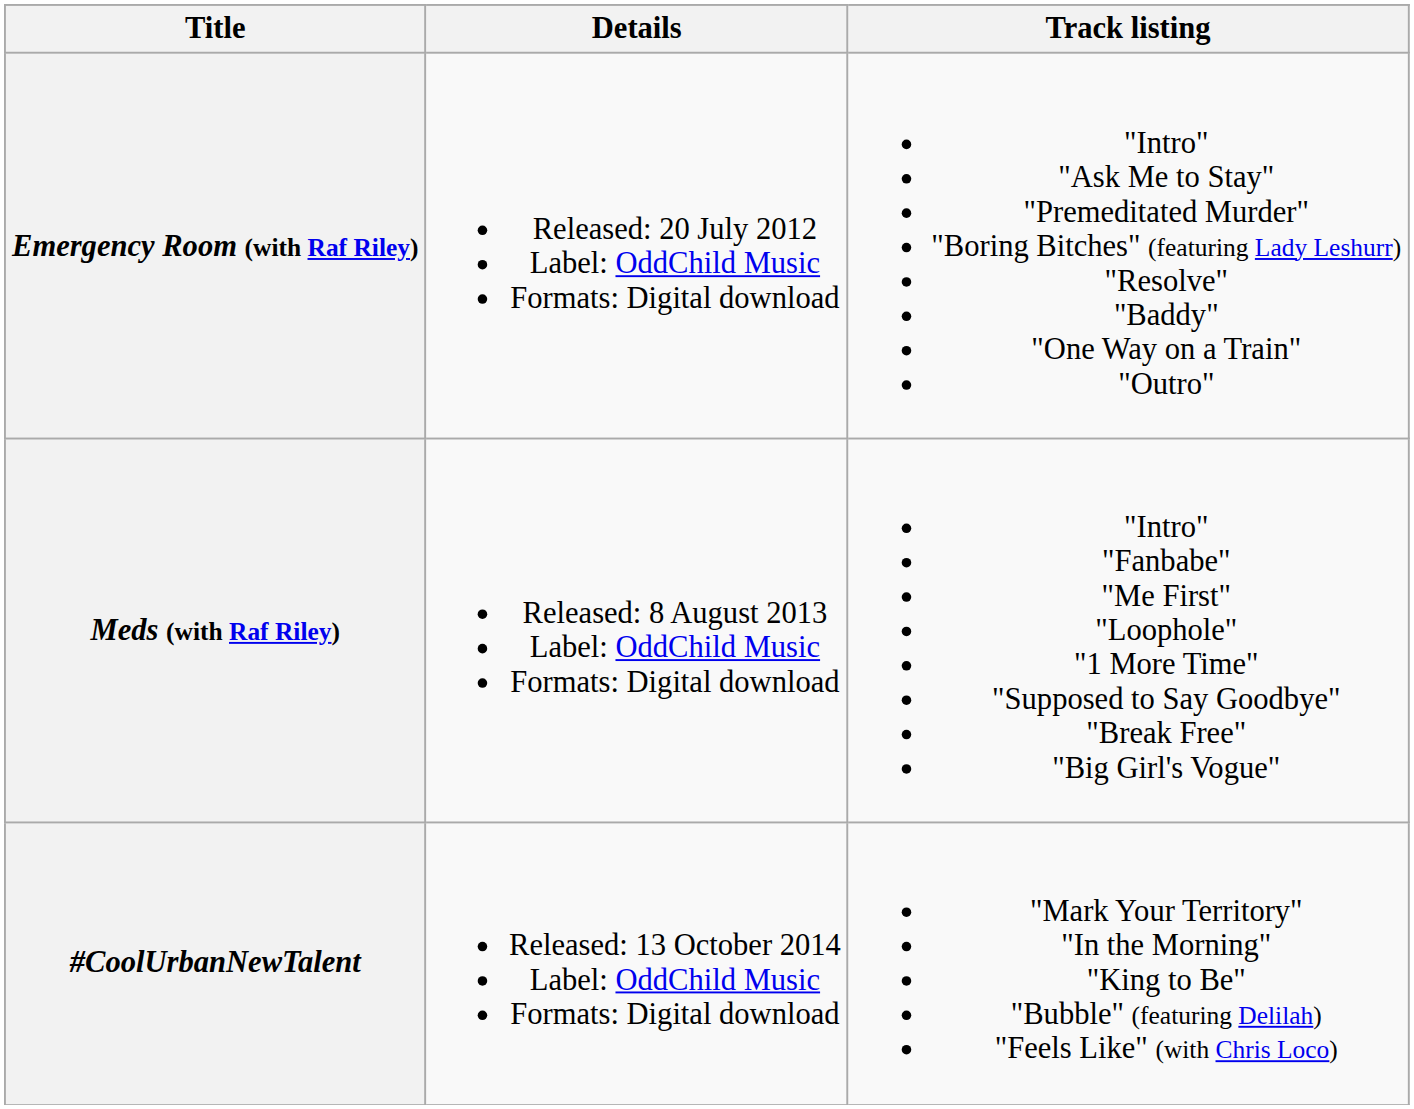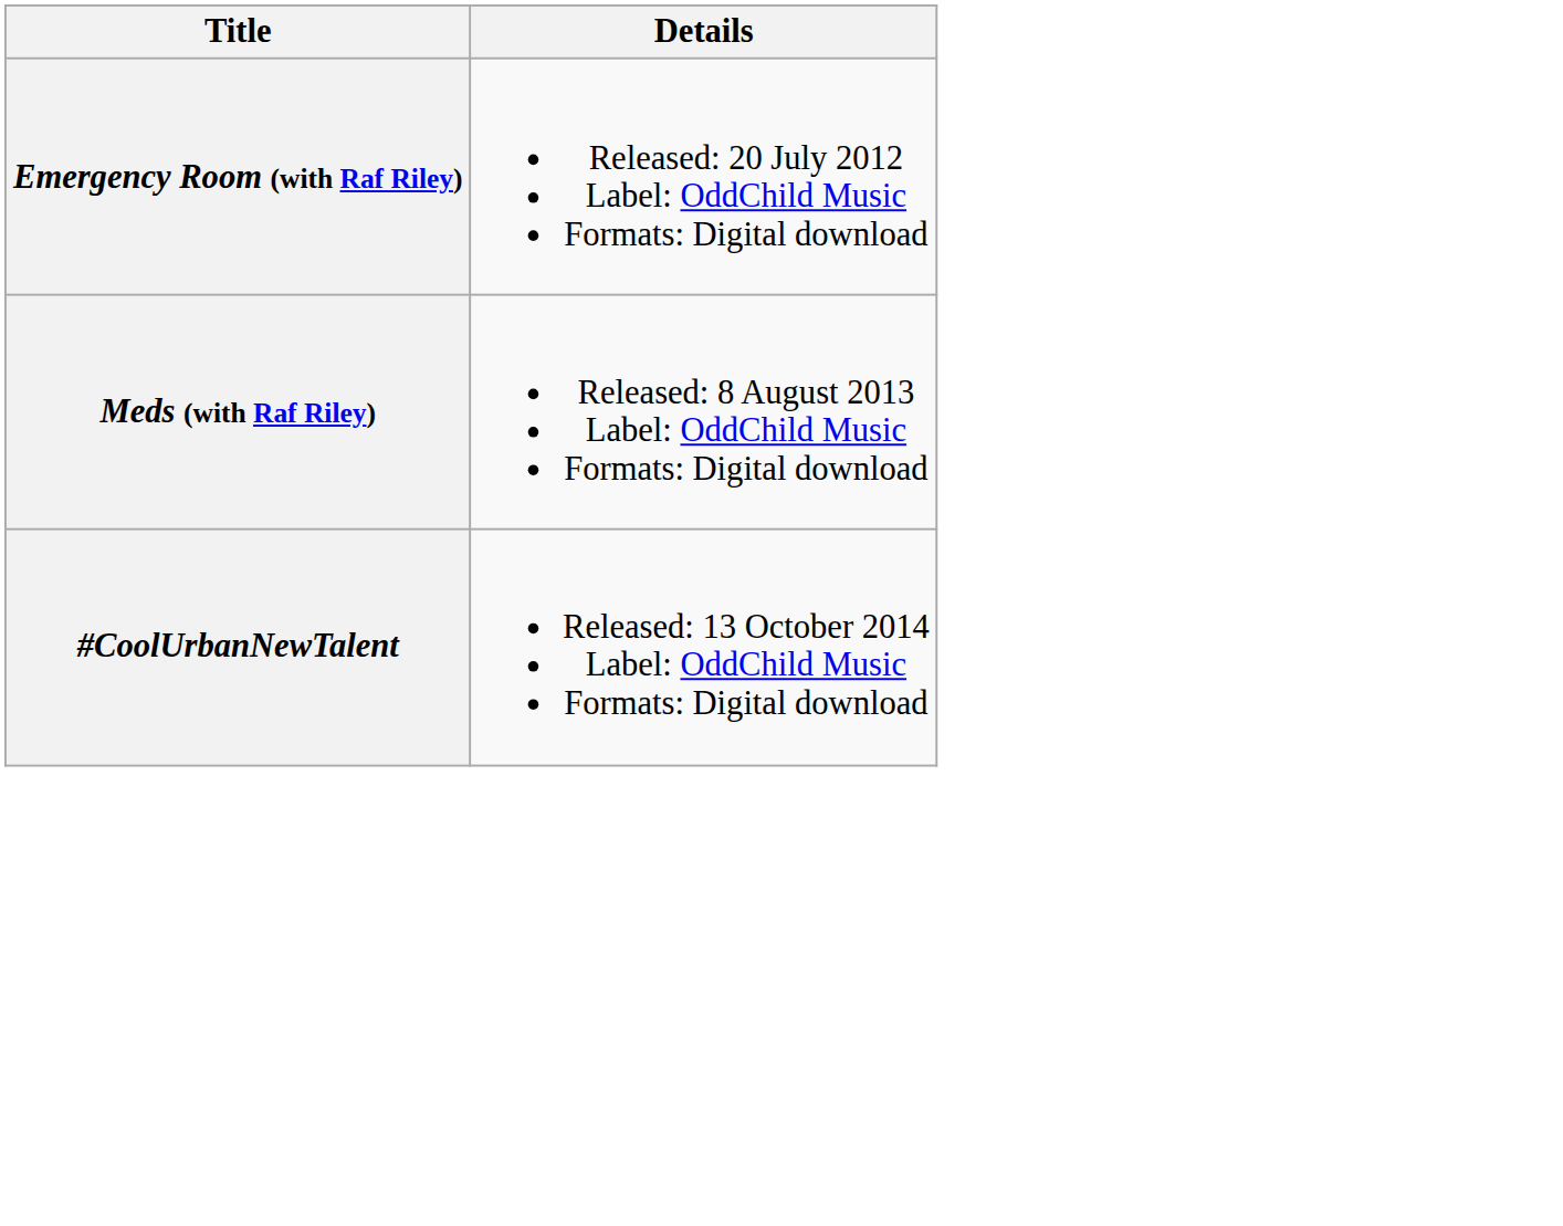- column: Track listing | "Intro" "Ask Me to Stay" "Premeditated Murder" "Boring Bitches" (featuring Lady Leshurr) "Resolve" "Baddy" "One Way on a Train" "Outro" | "Intro" "Fanbabe" "Me First" "Loophole" "1 More Time" "Supposed to Say Goodbye" "Break Free" "Big Girl's Vogue" | "Mark Your Territory" "In the Morning" "King to Be" "Bubble" (featuring Delilah) "Feels Like" (with Chris Loco)
